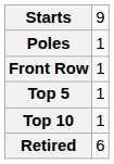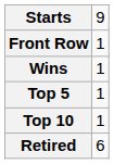- row: Poles | 1
+ row: Wins | 1
